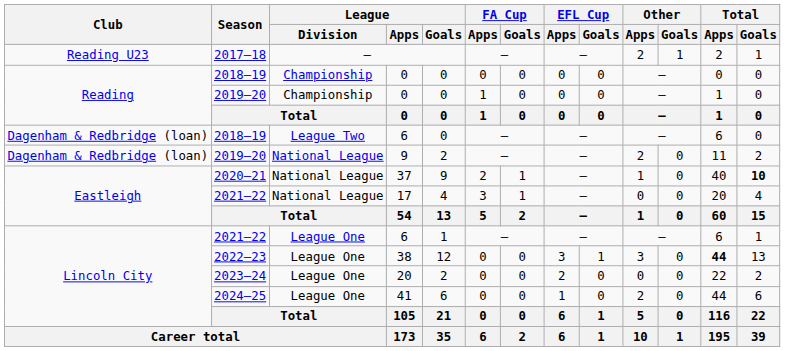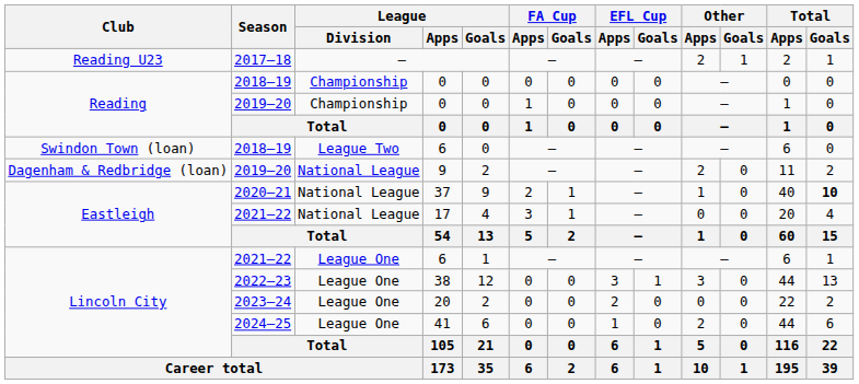2018–19 / 6 | Club: Dagenham & Redbridge (loan) -> Swindon Town (loan)
38 | Total / Apps: bold -> normal
